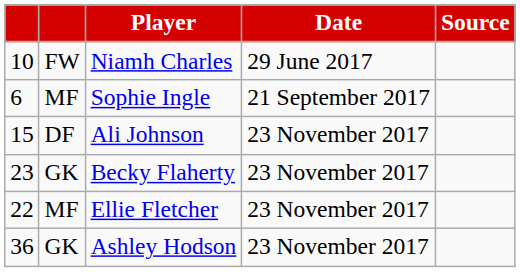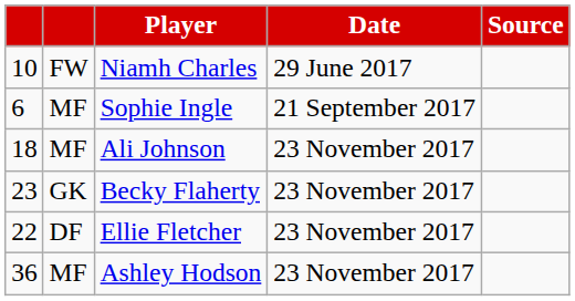Ali Johnson | column 1: 15 -> 18
Ali Johnson | column 2: DF -> MF
Ellie Fletcher | column 2: MF -> DF
Ashley Hodson | column 2: GK -> MF
